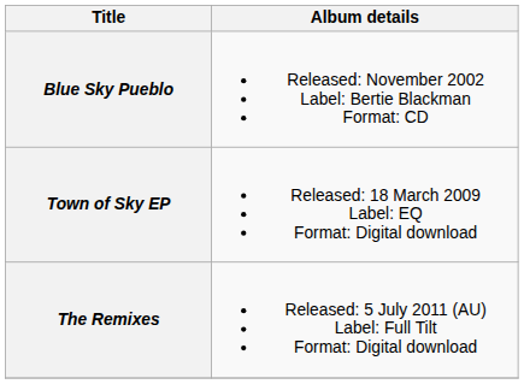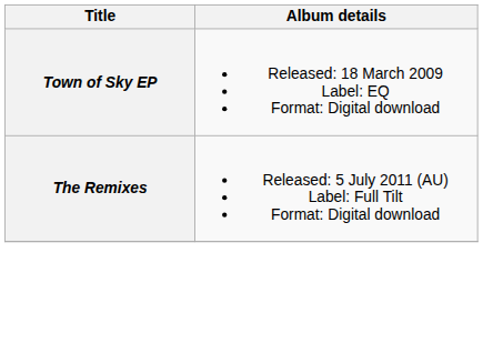- row: Blue Sky Pueblo | Released: November 2002 Label: Bertie Blackman Format: CD
